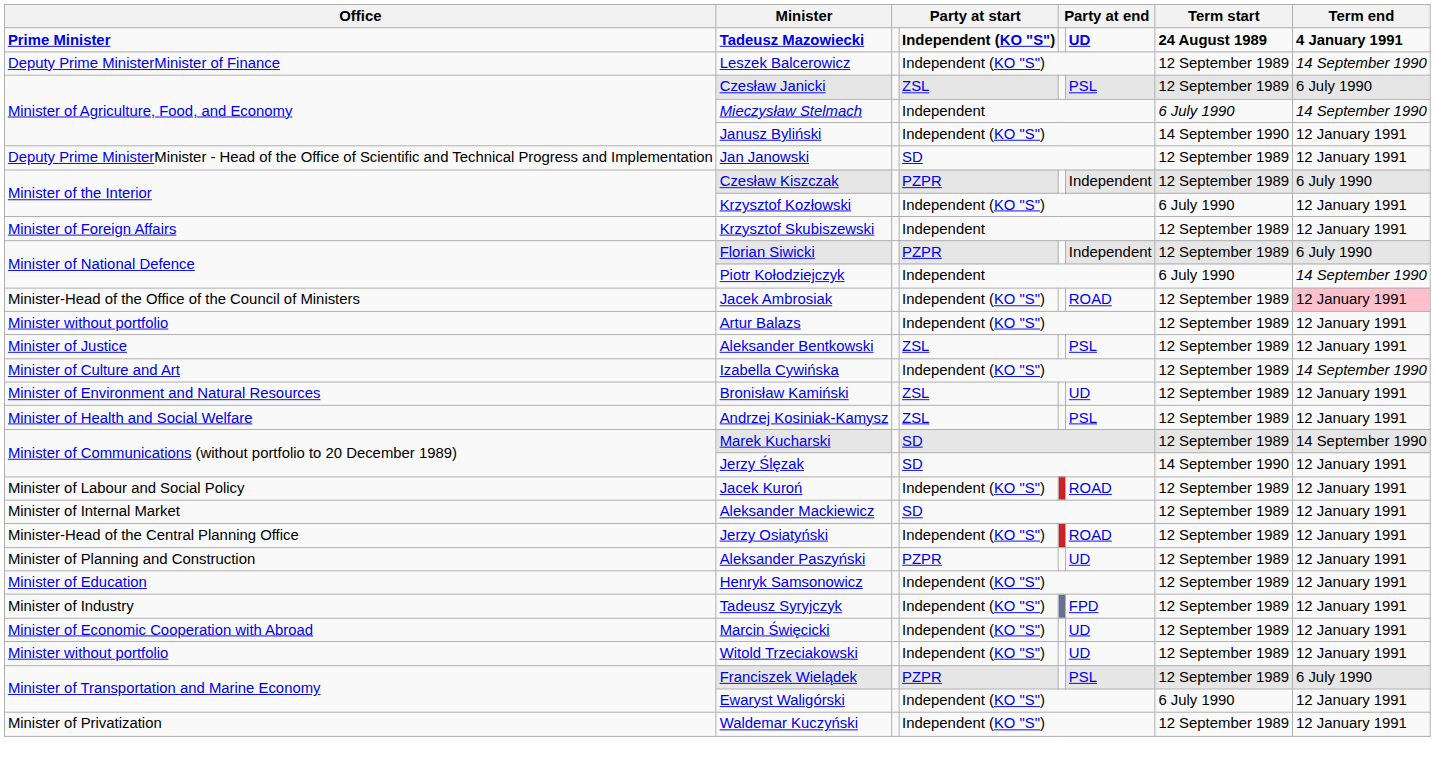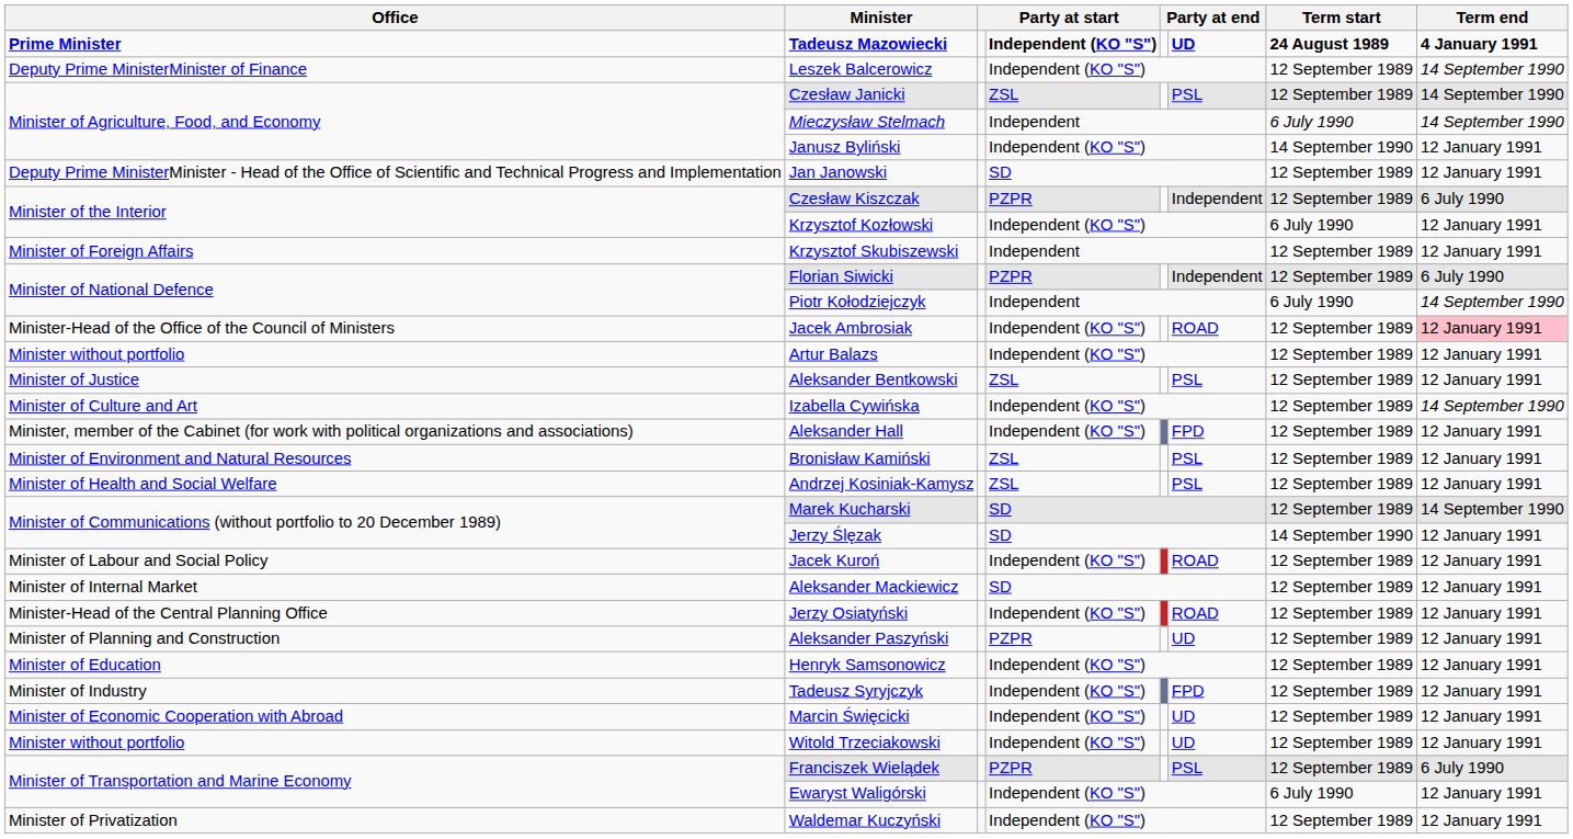Czesław Janicki | Term end: 6 July 1990 -> 14 September 1990
+ row: Minister, member of the Cabinet (for work with political organizations and associations) | Aleksander Hall | Independent (KO "S") | FPD | 12 September 1989 | 12 January 1991
Bronisław Kamiński | column 6: UD -> PSL
